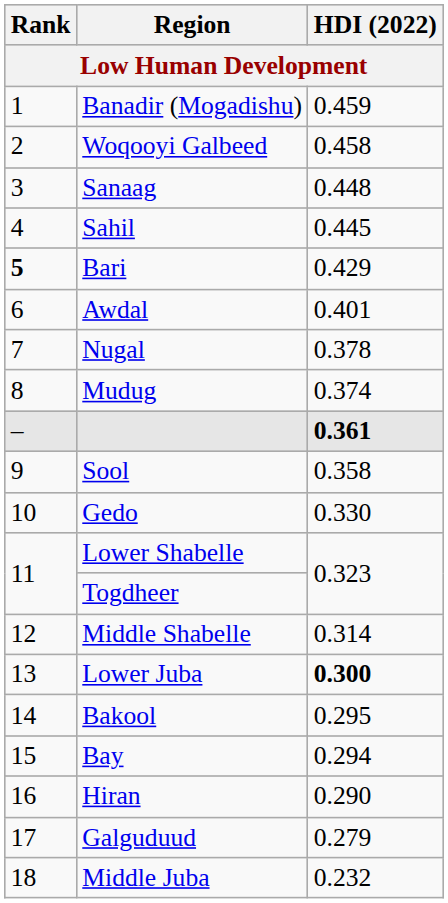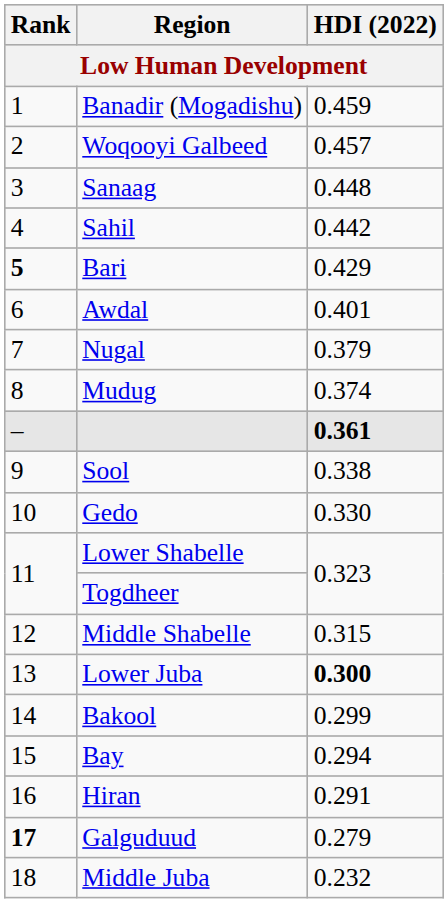Woqooyi Galbeed | HDI (2022): 0.458 -> 0.457
Sahil | HDI (2022): 0.445 -> 0.442
Nugal | HDI (2022): 0.378 -> 0.379
Sool | HDI (2022): 0.358 -> 0.338
Middle Shabelle | HDI (2022): 0.314 -> 0.315
Bakool | HDI (2022): 0.295 -> 0.299
Hiran | HDI (2022): 0.290 -> 0.291
Galguduud | Rank: normal -> bold
